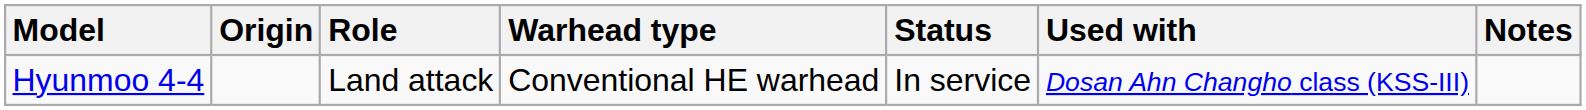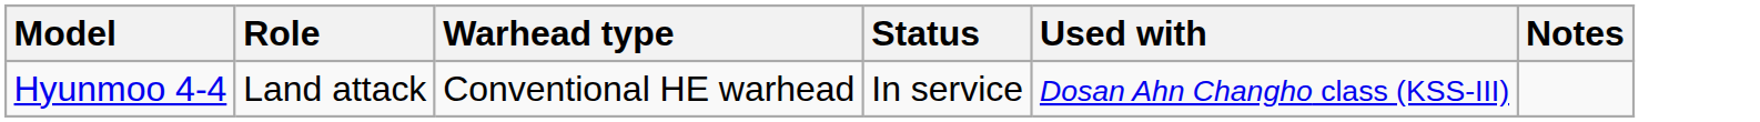- column: Origin
